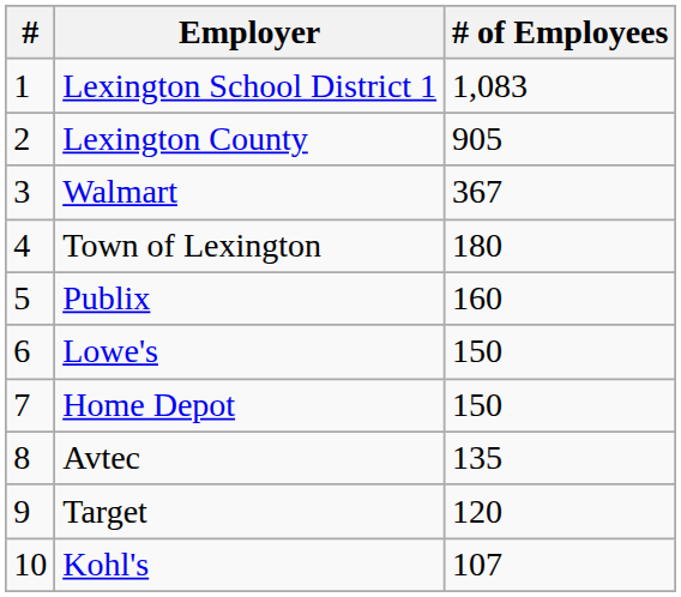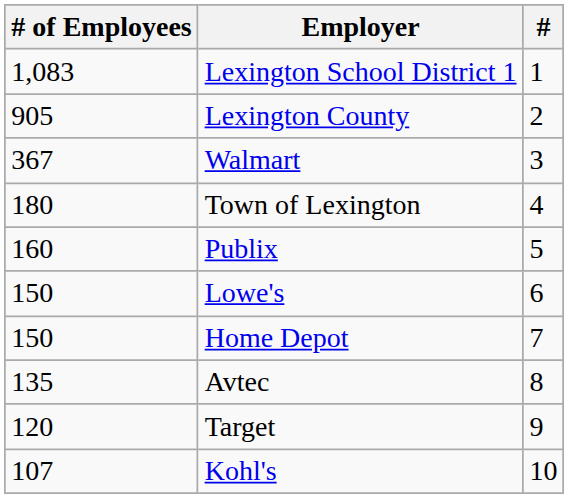columns swapped: # <-> # of Employees
